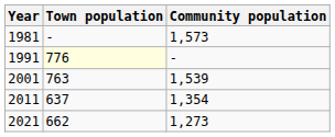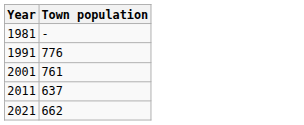- column: Community population | 1,573 | - | 1,539 | 1,354 | 1,273
1991 | Town population: lightyellow background -> no background
2001 | Town population: 763 -> 761
